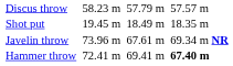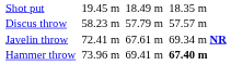rows swapped: Shot put <-> Discus throw
Javelin throw | column 3: 73.96 m -> 72.41 m
Hammer throw | column 3: 72.41 m -> 73.96 m
